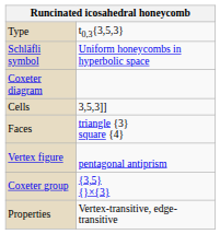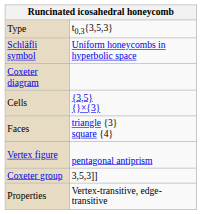Cells | column 2: 3,5,3]] -> {3,5} {}×{3}
Coxeter group | column 2: {3,5} {}×{3} -> 3,5,3]]
